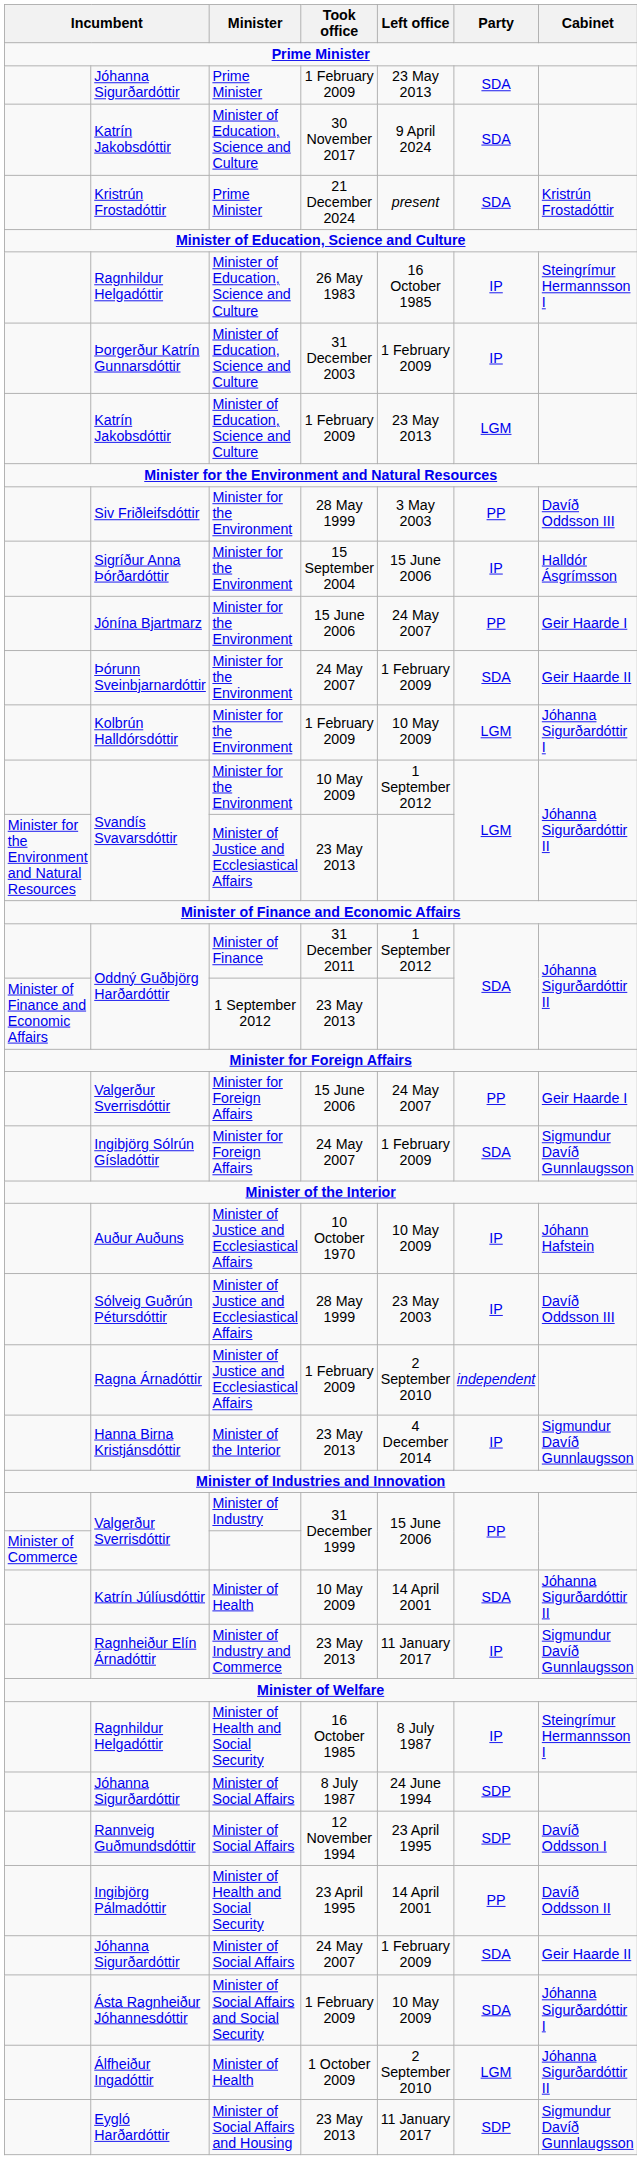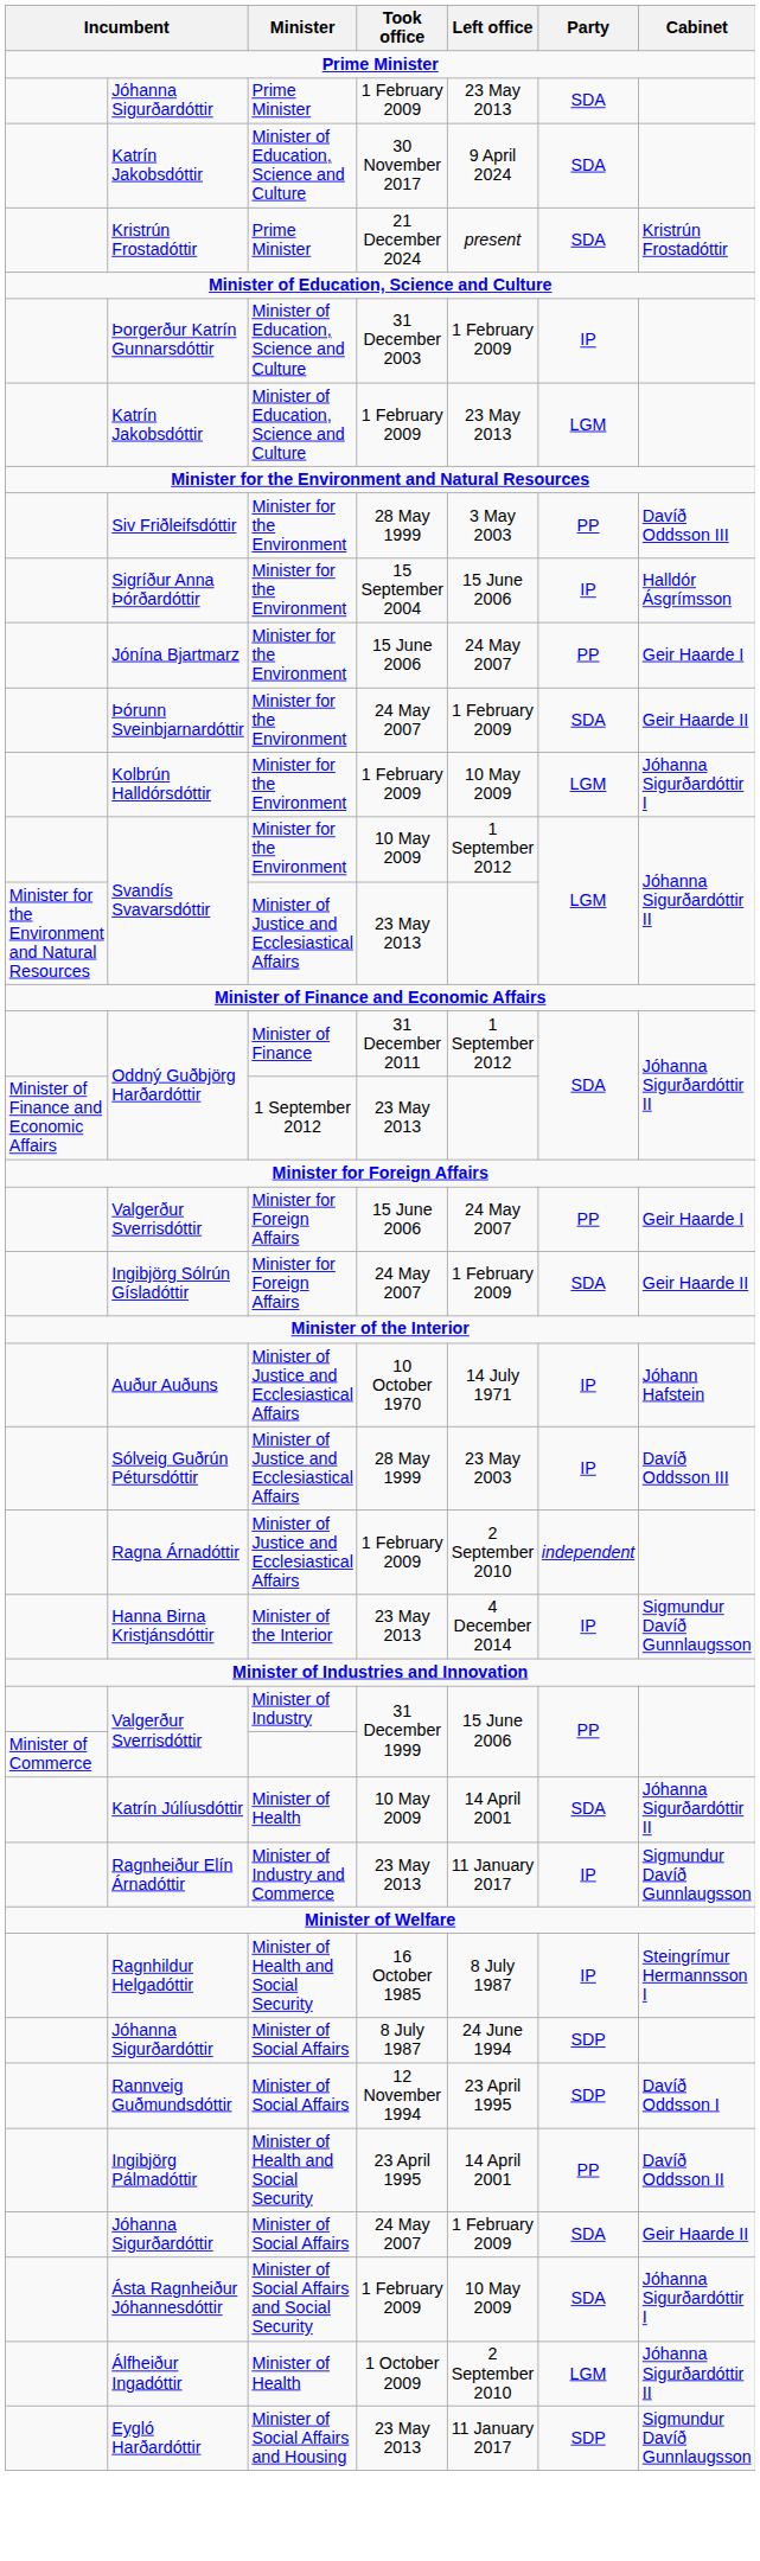- row: Ragnhildur Helgadóttir | Minister of Education, Science and Culture | 26 May 1983 | 16 October 1985 | IP | Steingrímur Hermannsson I
Ingibjörg Sólrún Gísladóttir | Cabinet: Sigmundur Davíð Gunnlaugsson -> Geir Haarde II
Auður Auðuns | Left office: 10 May 2009 -> 14 July 1971
